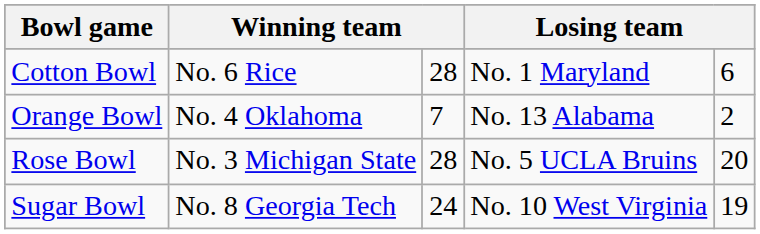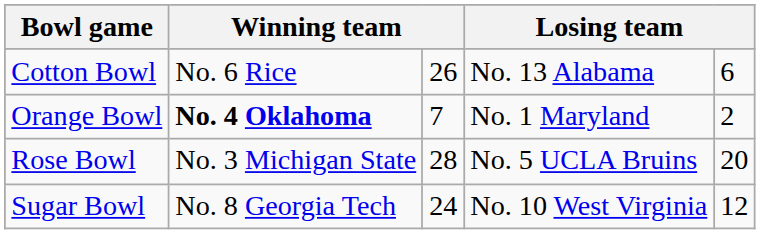Cotton Bowl | column 3: 28 -> 26
Cotton Bowl | column 4: No. 1 Maryland -> No. 13 Alabama
Orange Bowl | column 2: normal -> bold
Orange Bowl | column 4: No. 13 Alabama -> No. 1 Maryland
Sugar Bowl | column 5: 19 -> 12
